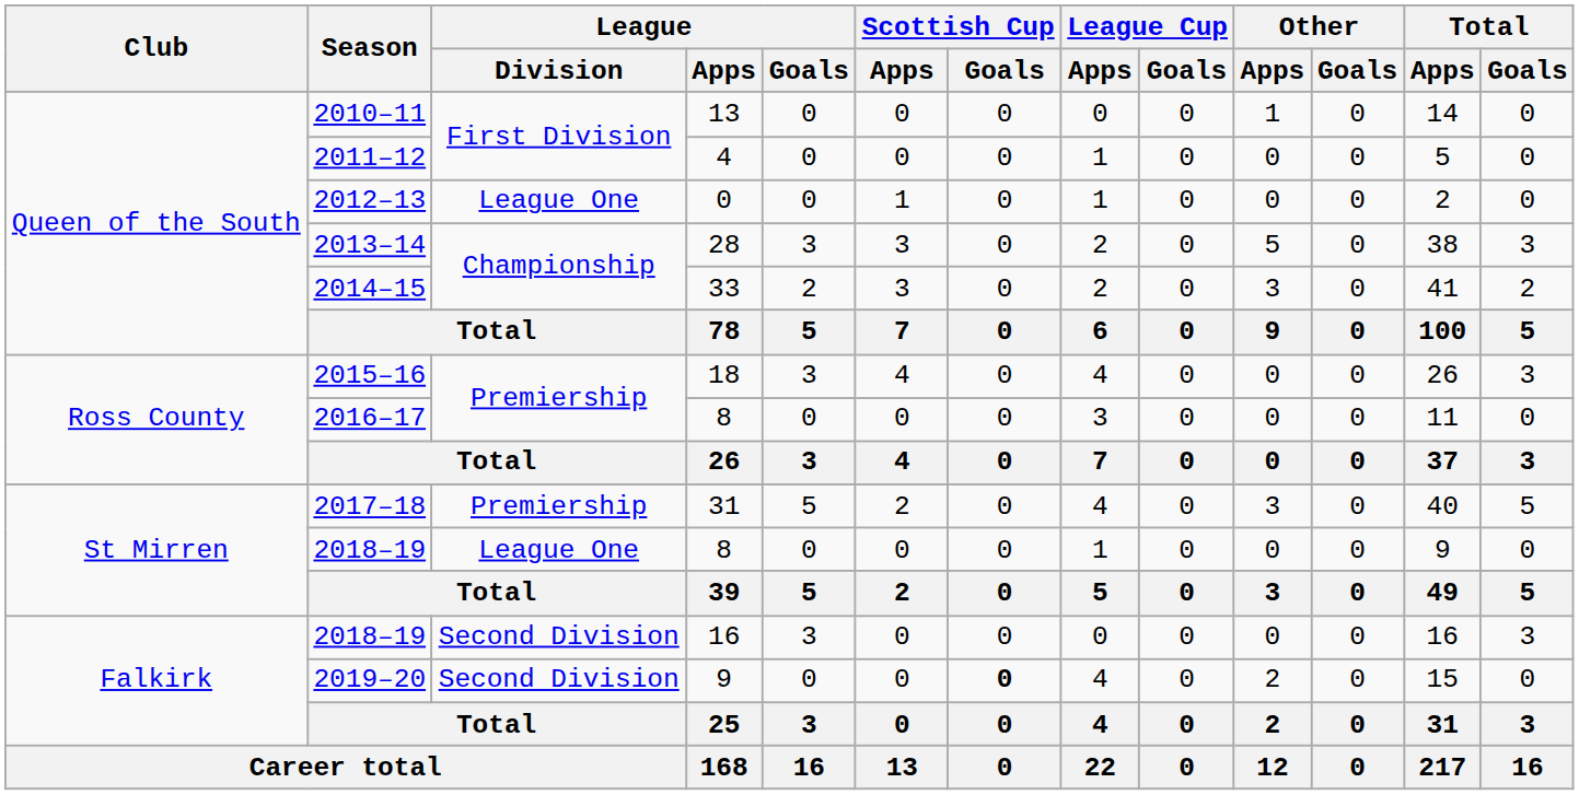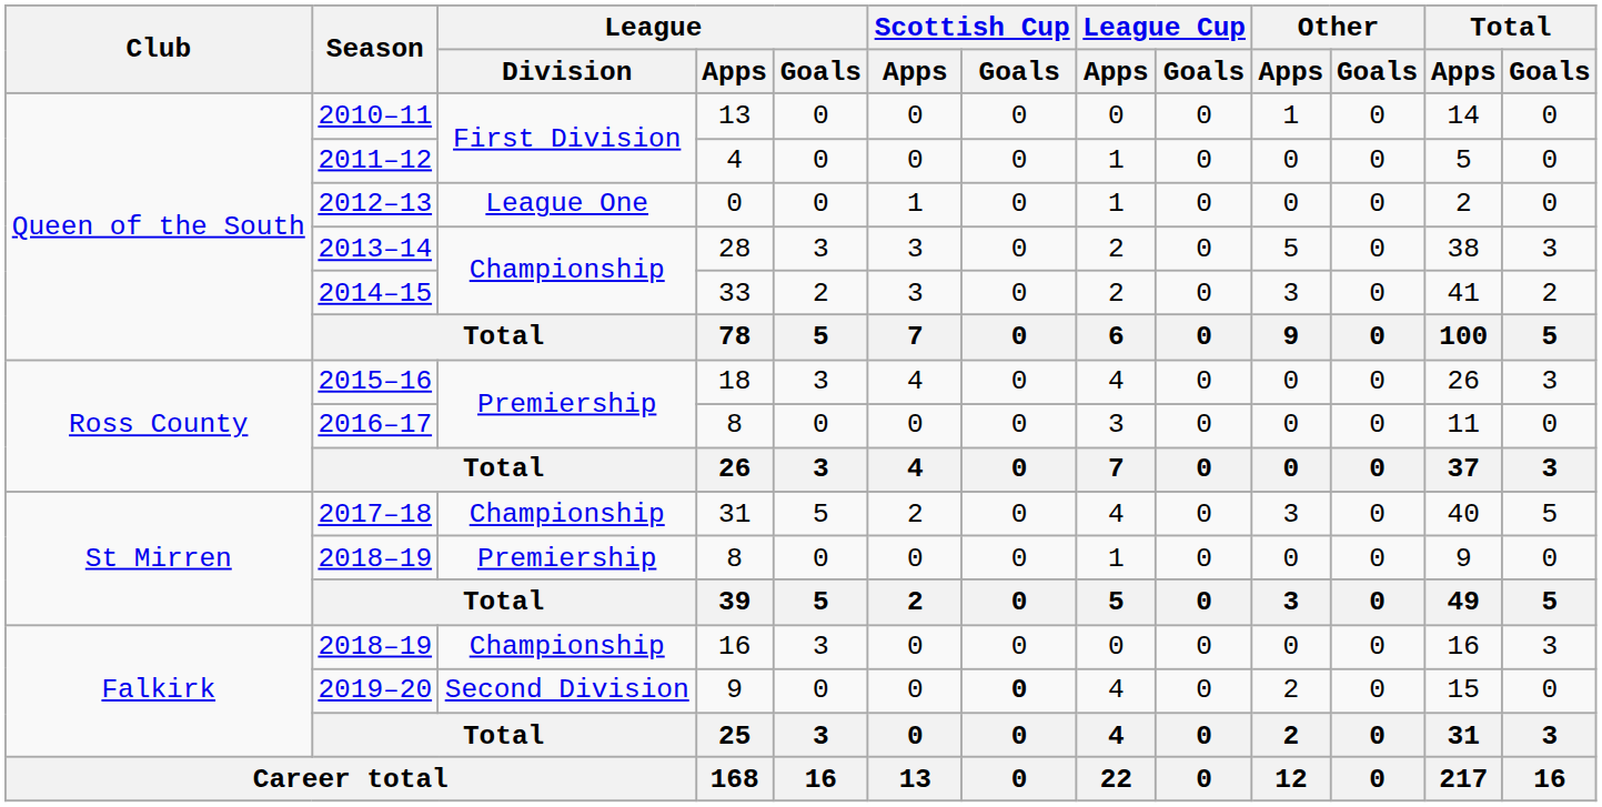2017–18 | League / Division: Premiership -> Championship
2018–19 / 8 | League / Division: League One -> Premiership
2018–19 / 16 | League / Division: Second Division -> Championship
